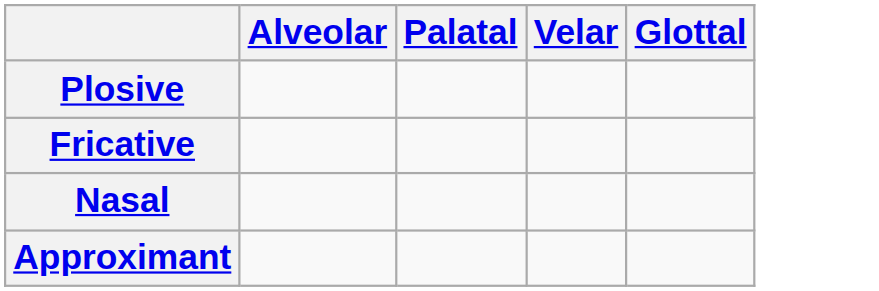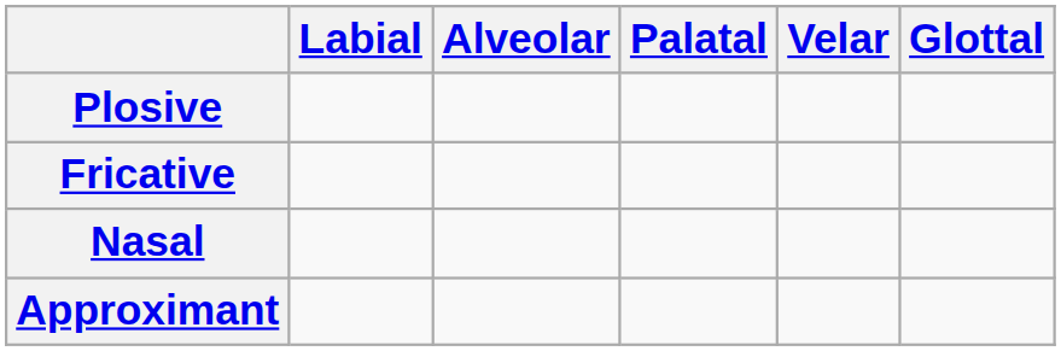+ column: Labial
